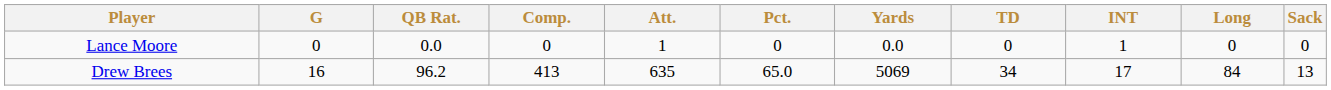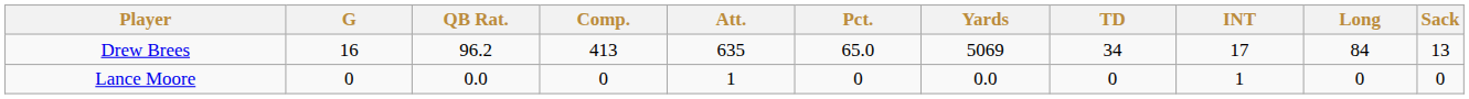rows swapped: Drew Brees <-> Lance Moore
